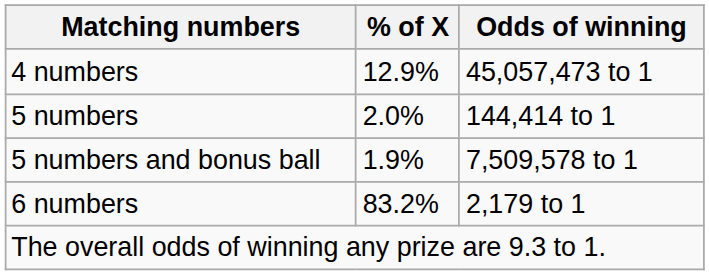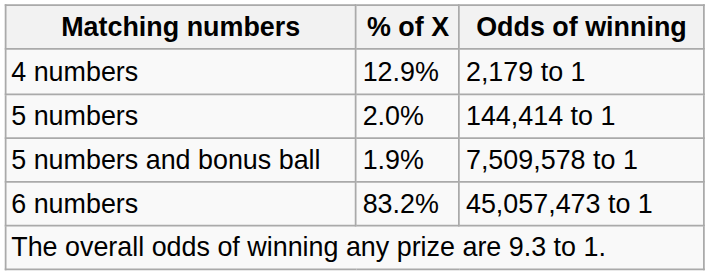4 numbers | Odds of winning: 45,057,473 to 1 -> 2,179 to 1
6 numbers | Odds of winning: 2,179 to 1 -> 45,057,473 to 1
